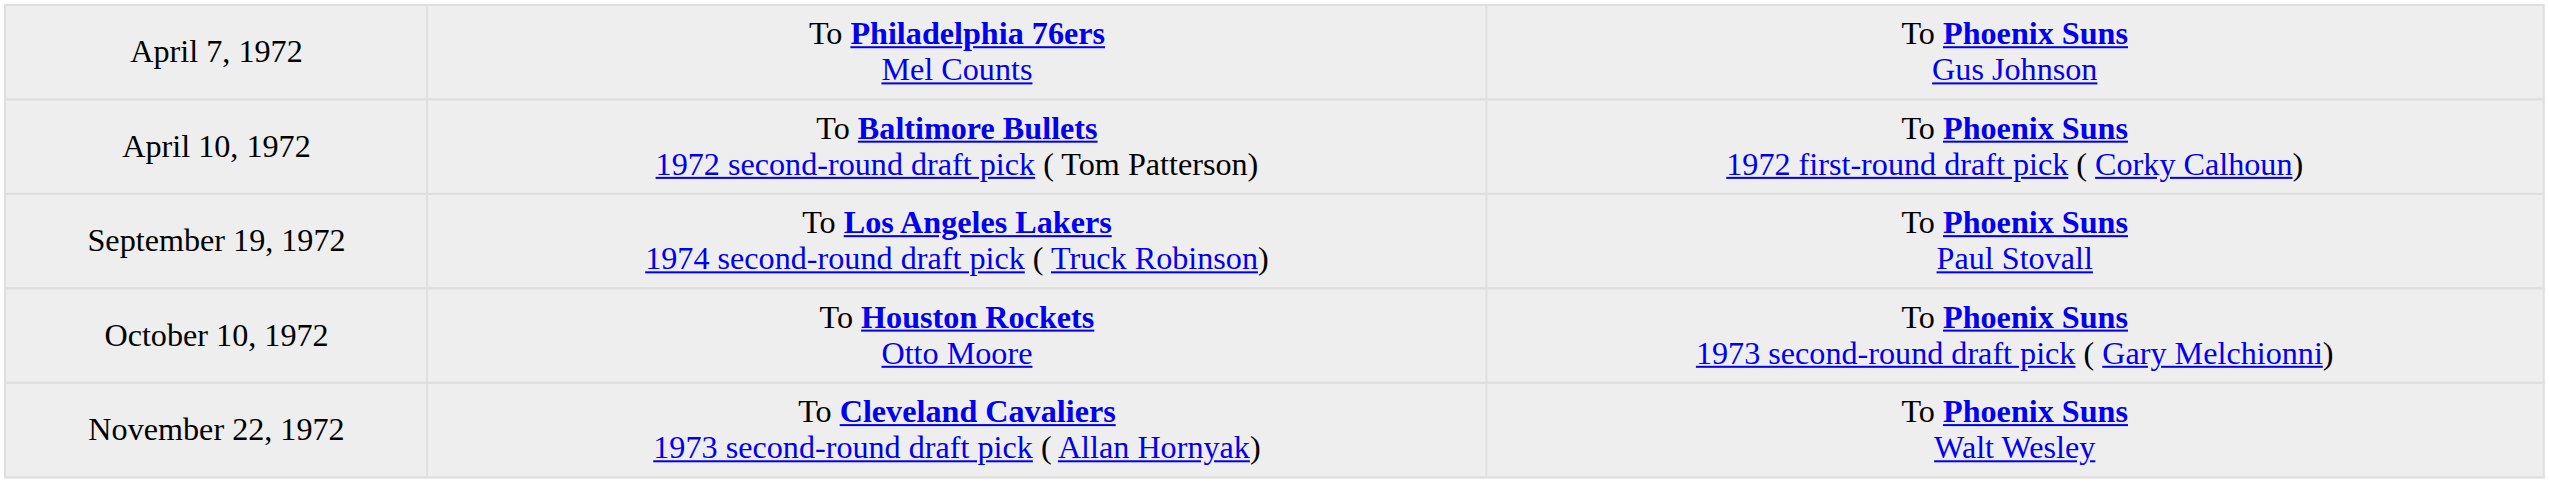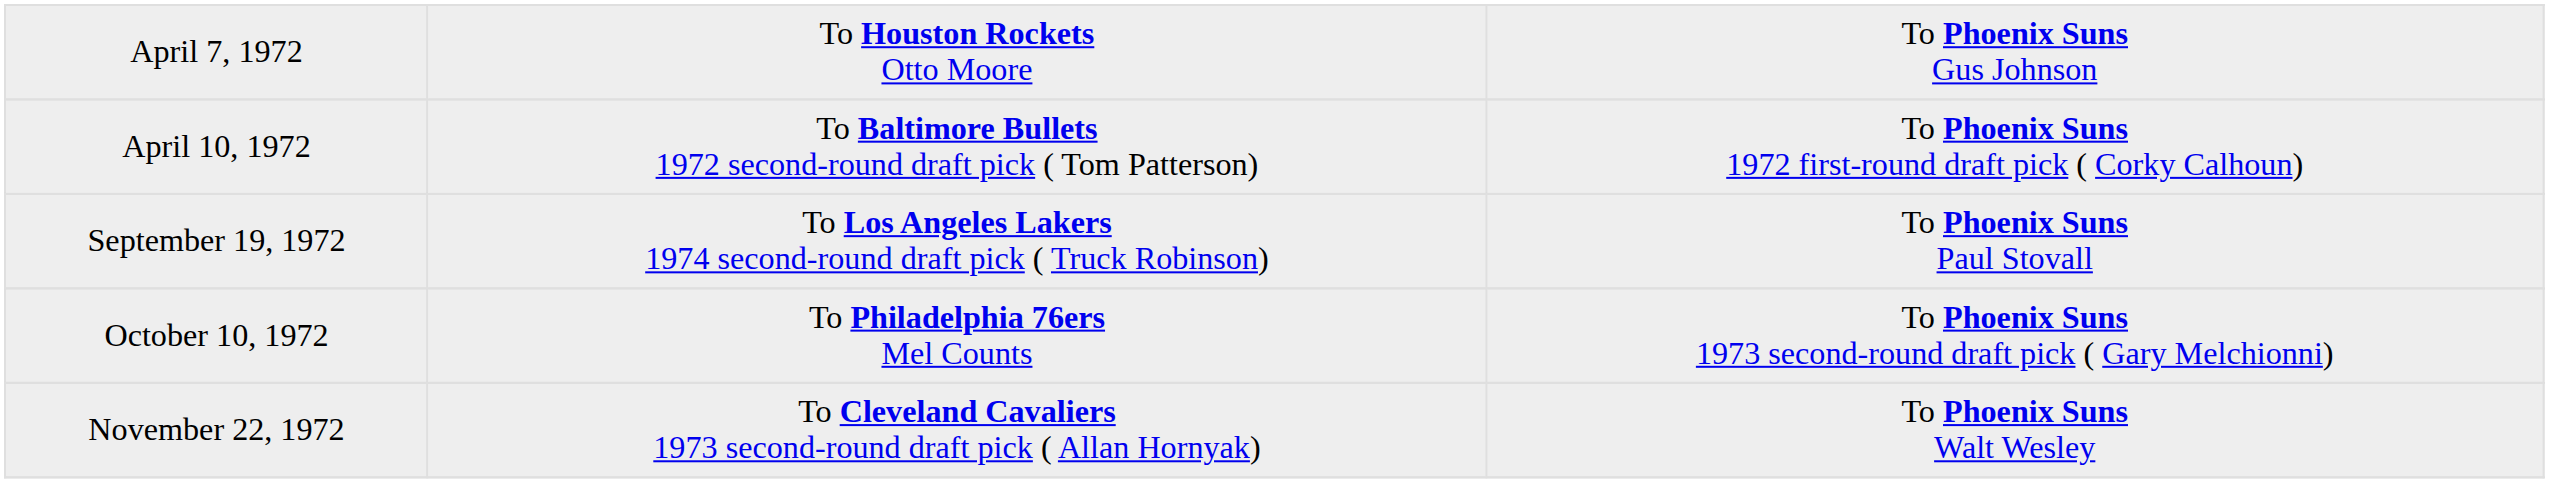April 7, 1972 | column 2: To Philadelphia 76ers Mel Counts -> To Houston Rockets Otto Moore
October 10, 1972 | column 2: To Houston Rockets Otto Moore -> To Philadelphia 76ers Mel Counts
